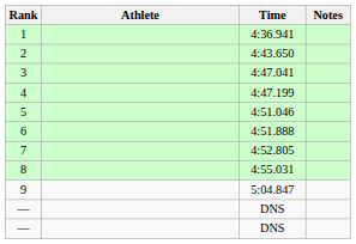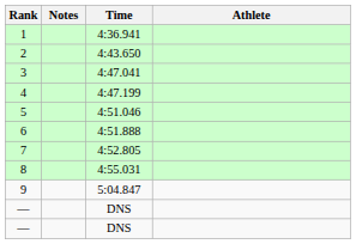columns swapped: Athlete <-> Notes
